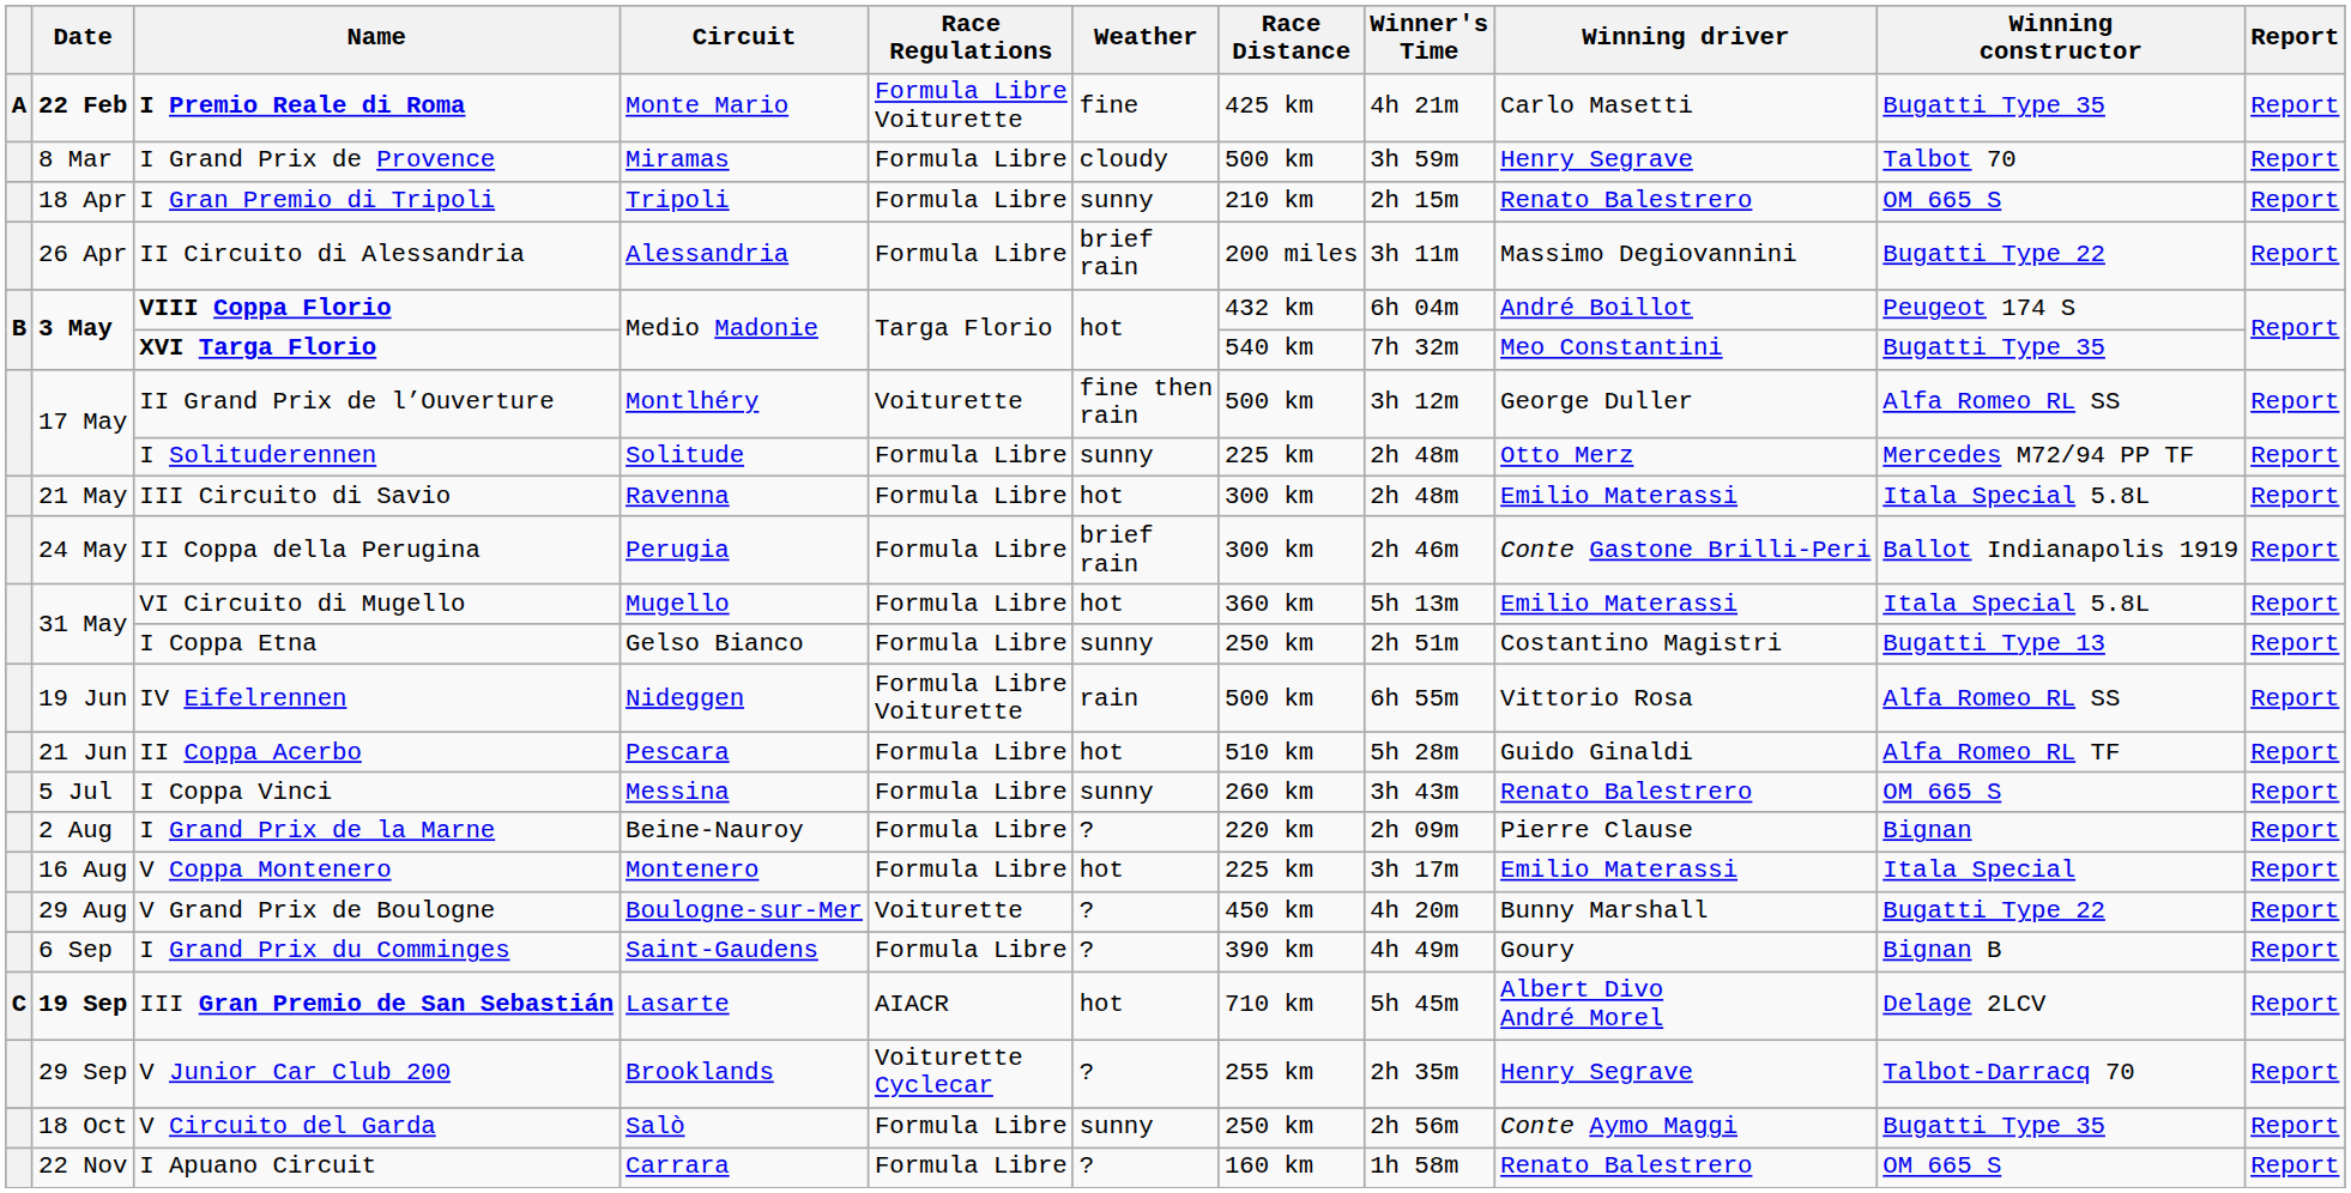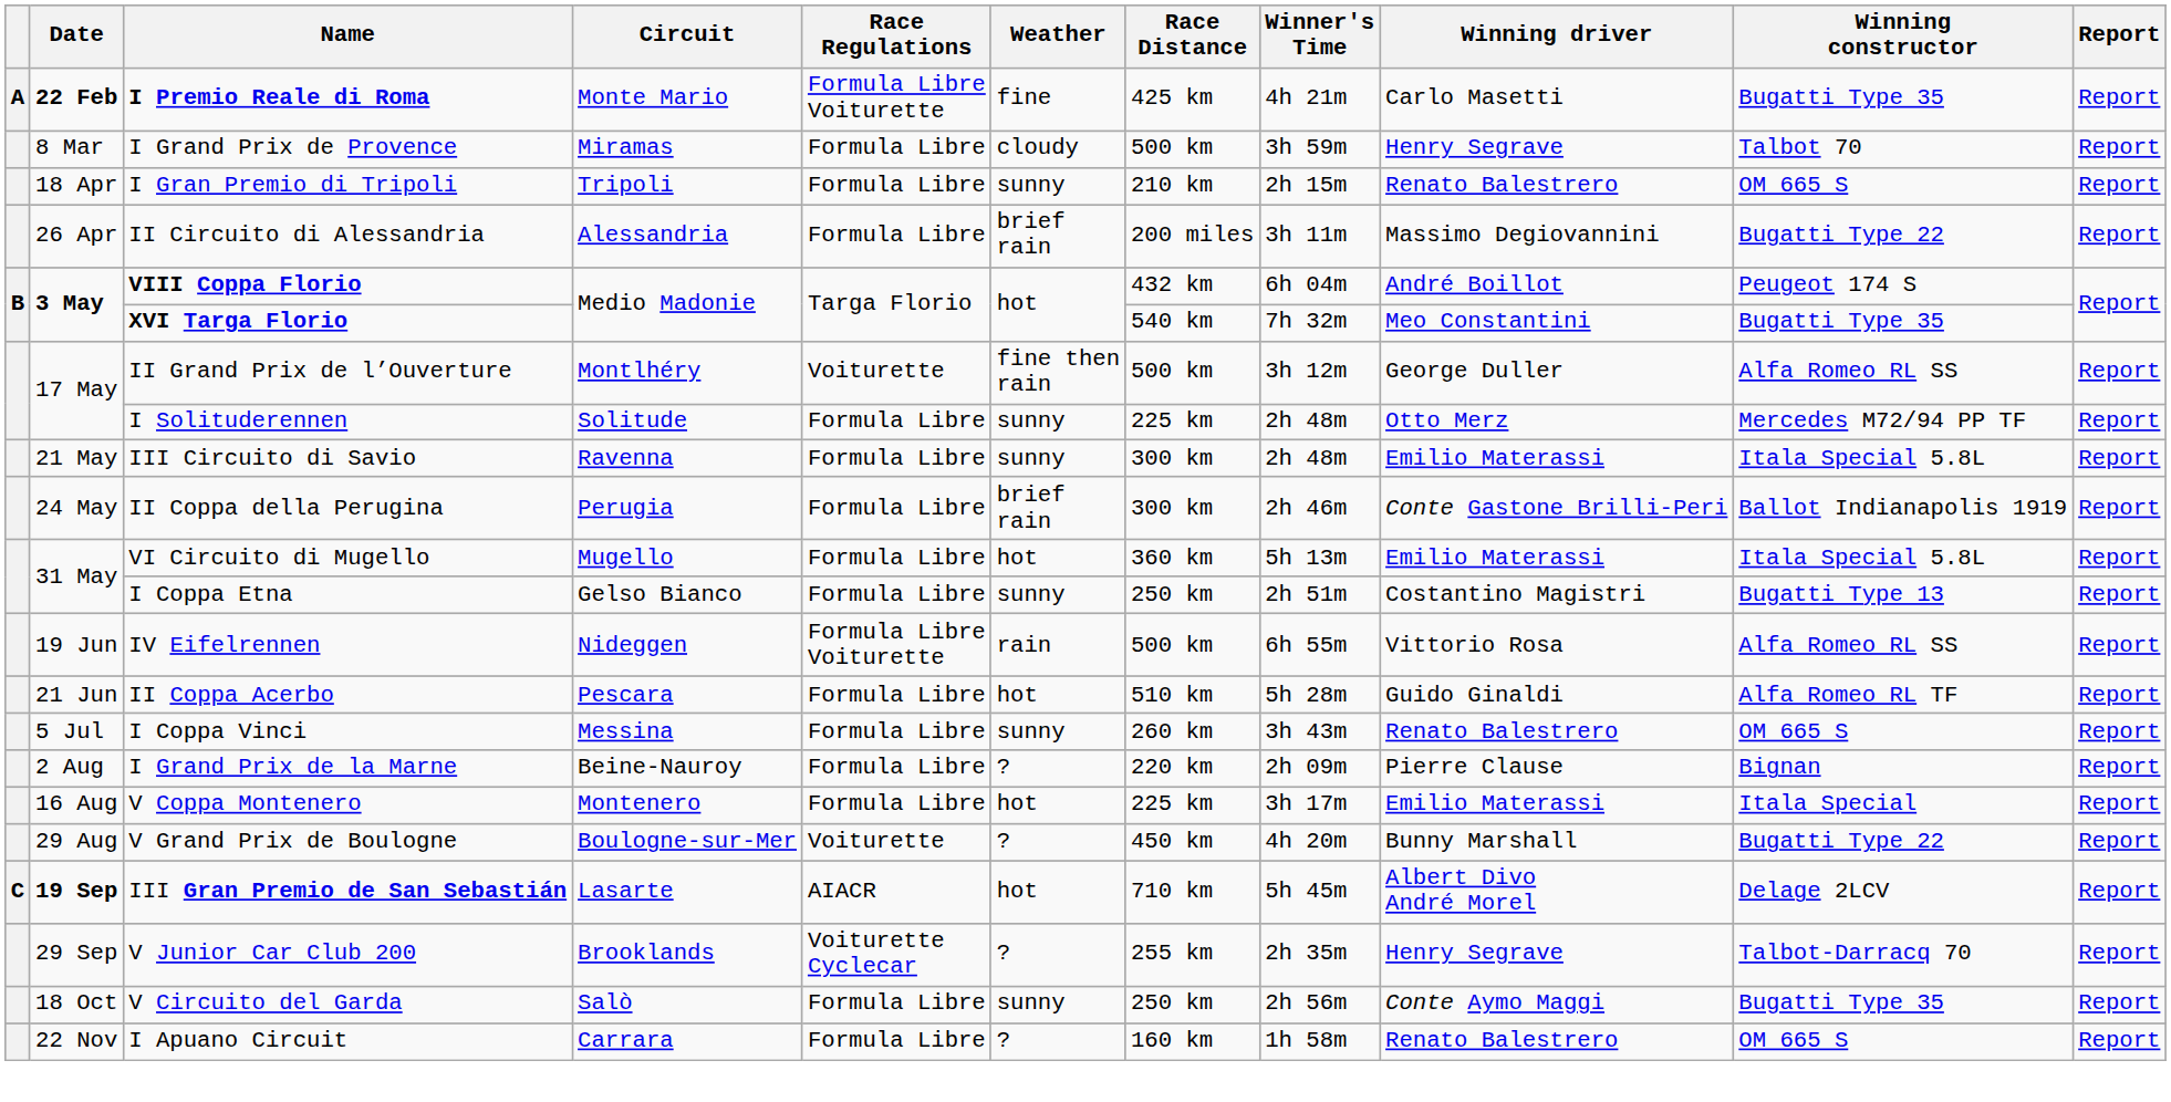III Circuito di Savio | Weather: hot -> sunny
- row: 6 Sep | I Grand Prix du Comminges | Saint-Gaudens | Formula Libre | ? | 390 km | 4h 49m | Goury | Bignan B | Report
